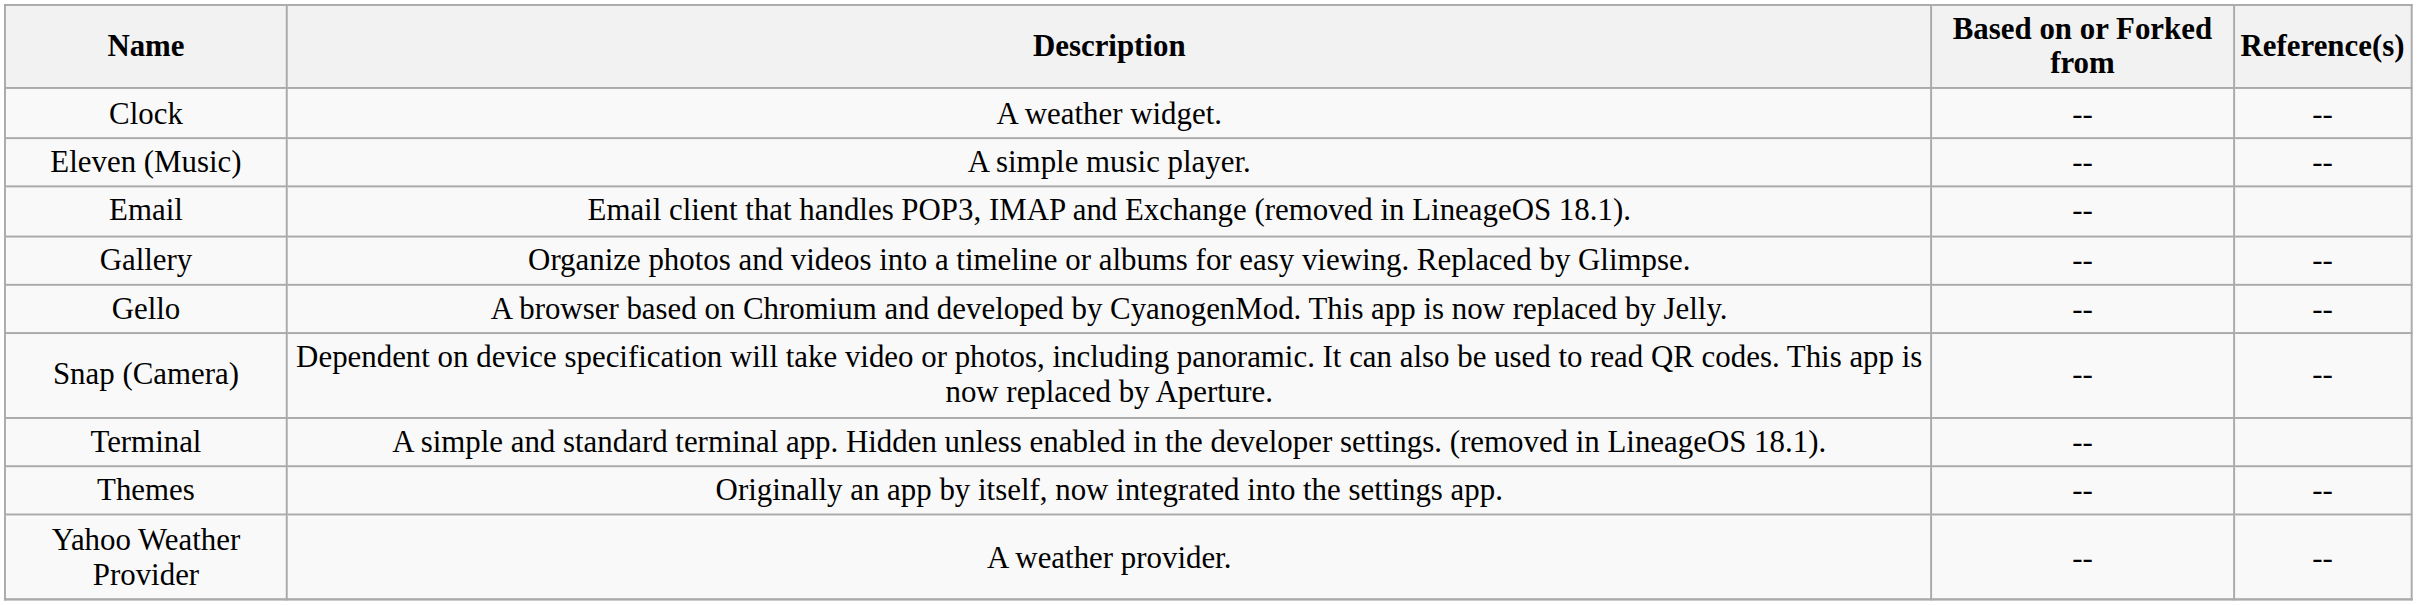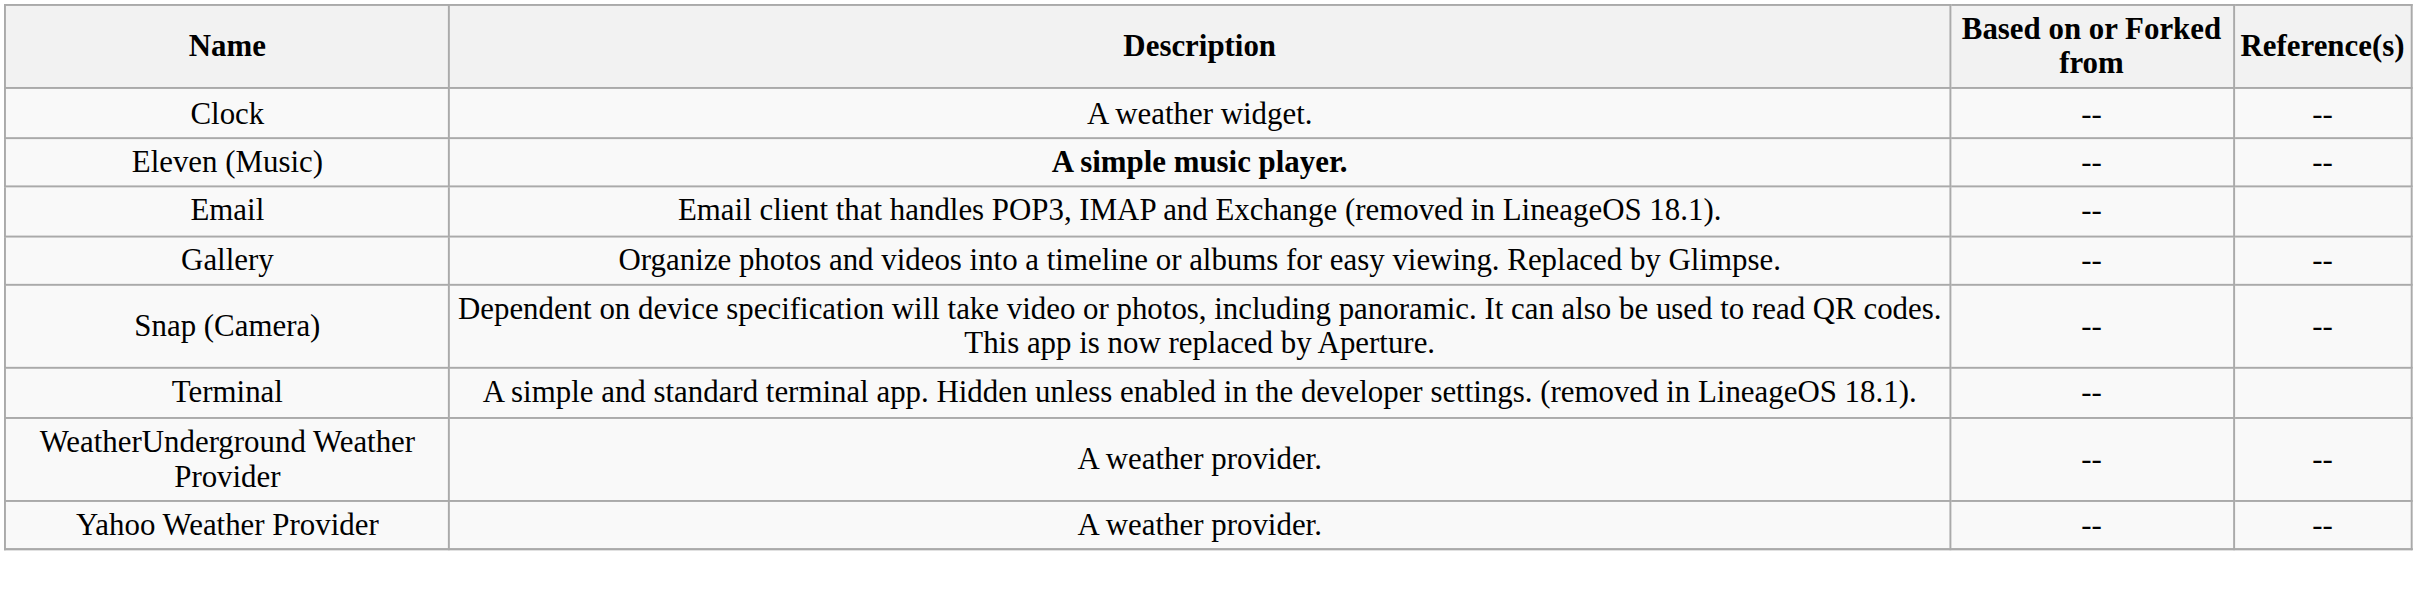Eleven (Music) | Description: normal -> bold
- row: Gello | A browser based on Chromium and developed by CyanogenMod. This app is now replaced by Jelly. | -- | --
- row: Themes | Originally an app by itself, now integrated into the settings app. | -- | --
+ row: WeatherUnderground Weather Provider | A weather provider. | -- | --
